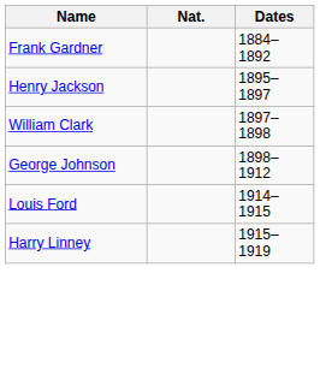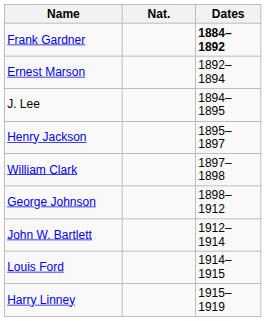Frank Gardner | Dates: normal -> bold
+ row: Ernest Marson | 1892–1894
+ row: J. Lee | 1894–1895
+ row: John W. Bartlett | 1912–1914
